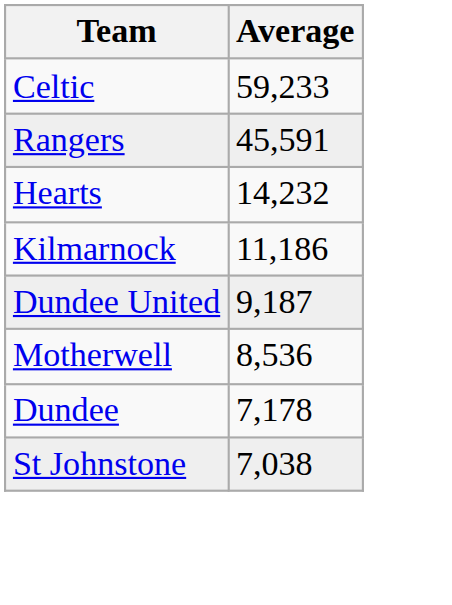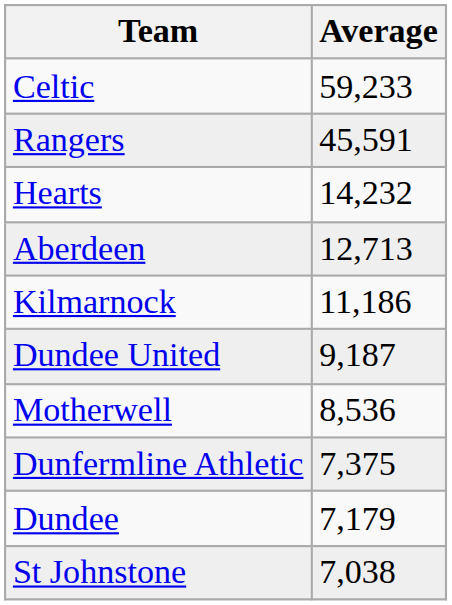+ row: Aberdeen | 12,713
+ row: Dunfermline Athletic | 7,375
Dundee | Average: 7,178 -> 7,179
